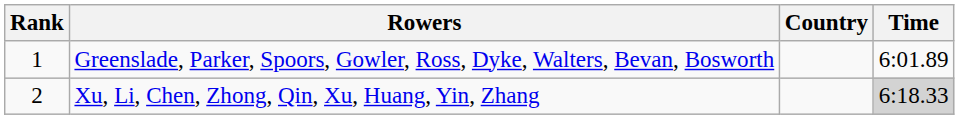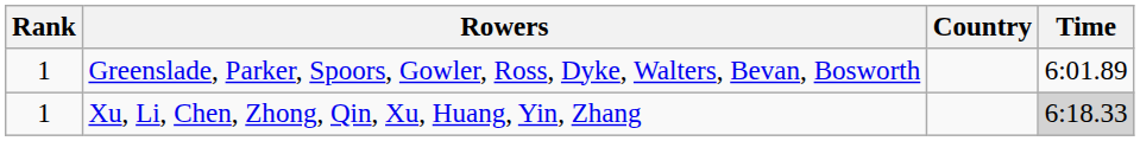Xu, Li, Chen, Zhong, Qin, Xu, Huang, Yin, Zhang | Rank: 2 -> 1
